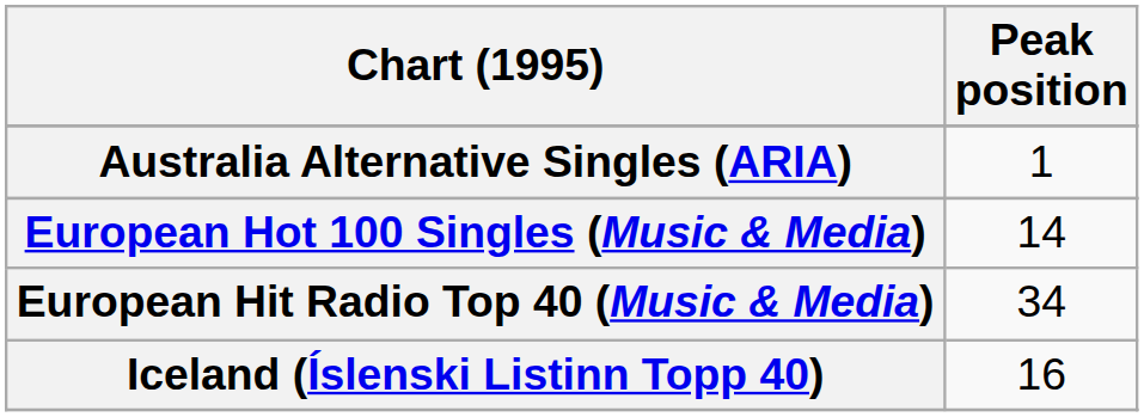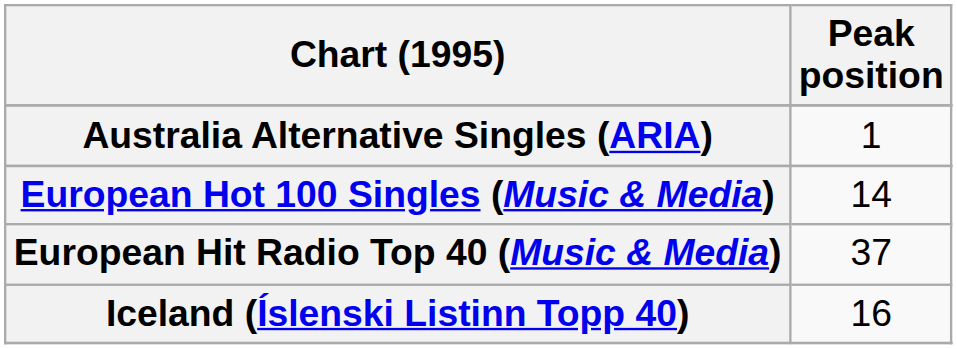European Hit Radio Top 40 (Music & Media) | Peak position: 34 -> 37
